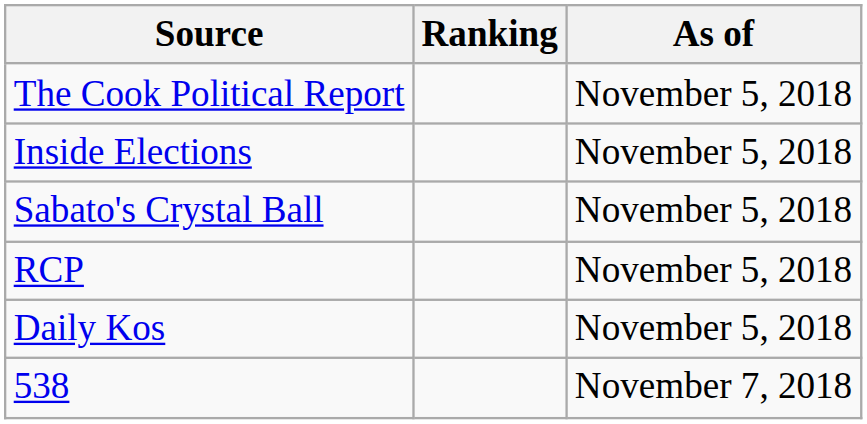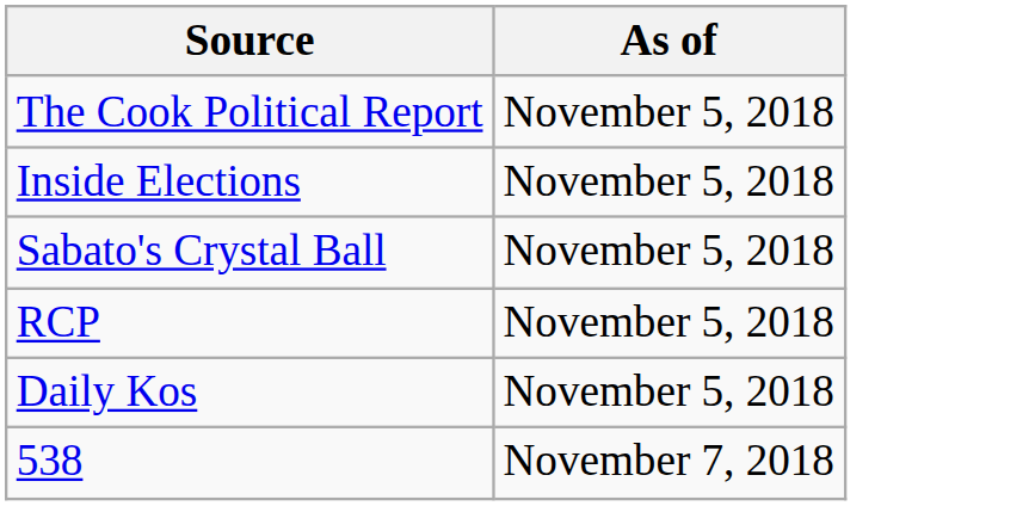- column: Ranking
